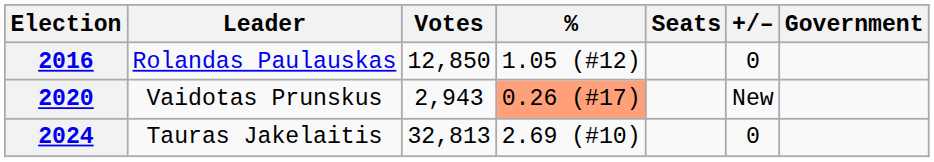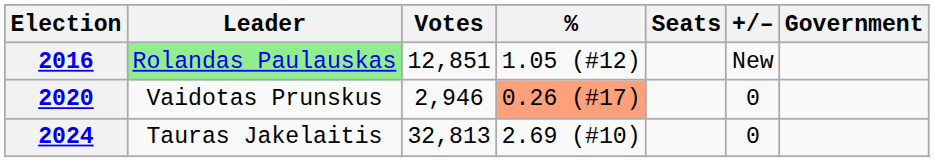2016 | Leader: no background -> lightgreen background
2016 | Votes: 12,850 -> 12,851
2016 | +/–: 0 -> New
2020 | Votes: 2,943 -> 2,946
2020 | +/–: New -> 0
